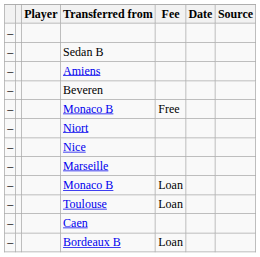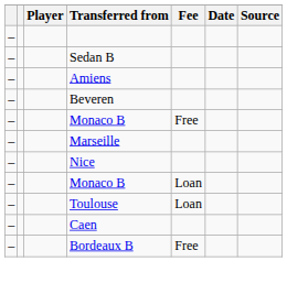- row: – | Niort
rows swapped: Marseille <-> Nice
Bordeaux B | Fee: Loan -> Free
